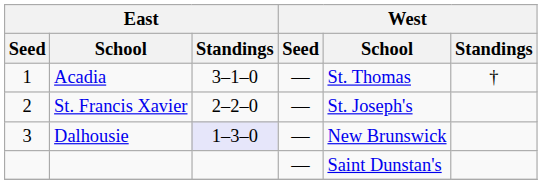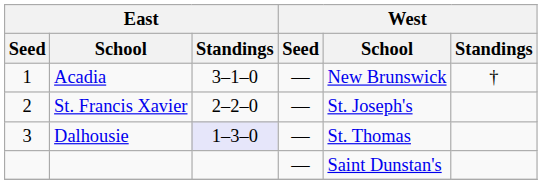Acadia | West / School: St. Thomas -> New Brunswick
Dalhousie | West / School: New Brunswick -> St. Thomas
